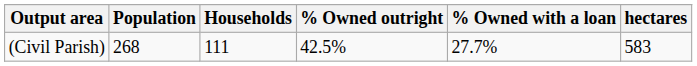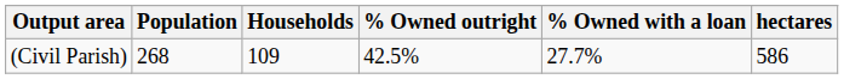(Civil Parish) | Households: 111 -> 109
(Civil Parish) | hectares: 583 -> 586
